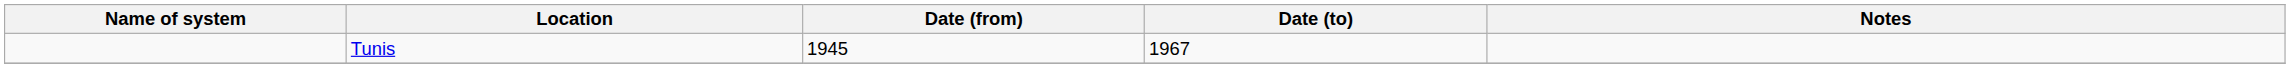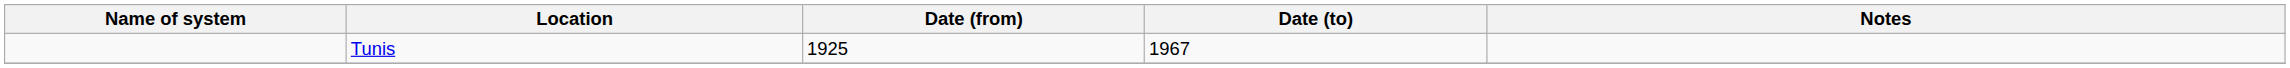Tunis | Date (from): 1945 -> 1925
